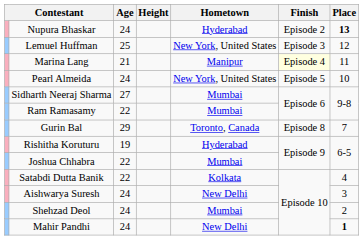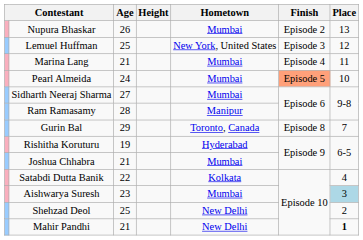Nupura Bhaskar | Age: 24 -> 26
Nupura Bhaskar | Hometown: Hyderabad -> Mumbai
Nupura Bhaskar | Place: bold -> normal
Marina Lang | Hometown: Manipur -> Mumbai
Marina Lang | Finish: lightyellow background -> no background
Pearl Almeida | Hometown: New York, United States -> Mumbai
Pearl Almeida | Finish: no background -> lightsalmon background
Ram Ramasamy | Age: 22 -> 28
Ram Ramasamy | Hometown: Mumbai -> Manipur
Joshua Chhabra | Age: 22 -> 21
Aishwarya Suresh | Age: 24 -> 23
Aishwarya Suresh | Hometown: New Delhi -> Mumbai
Aishwarya Suresh | Place: no background -> lightblue background
Shehzad Deol | Age: 24 -> 25
Shehzad Deol | Hometown: Mumbai -> New Delhi
Mahir Pandhi | Age: 24 -> 21
